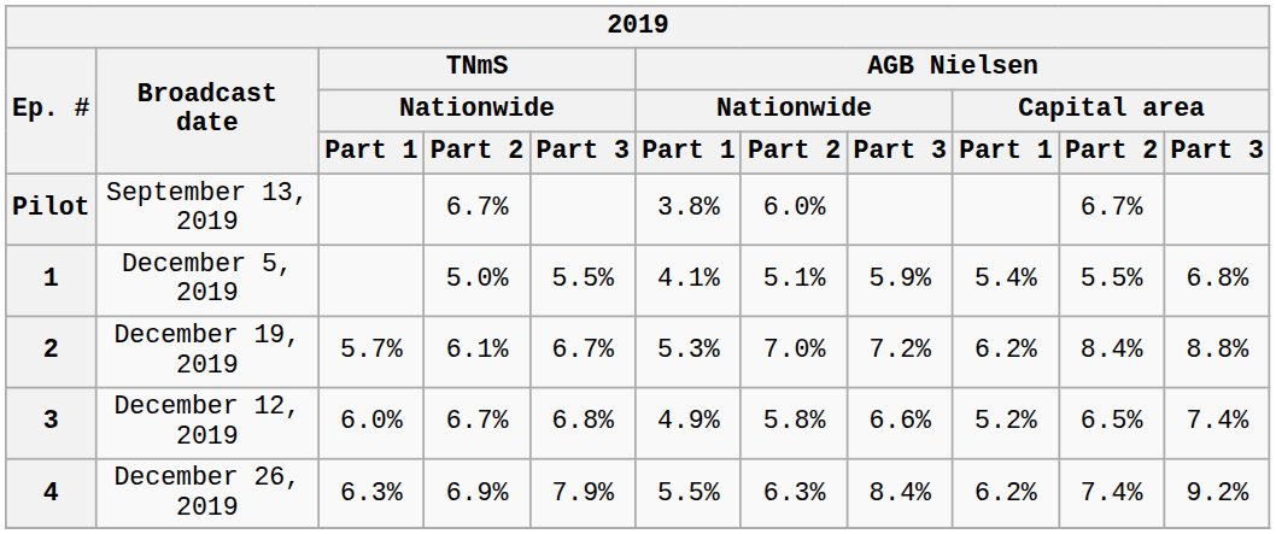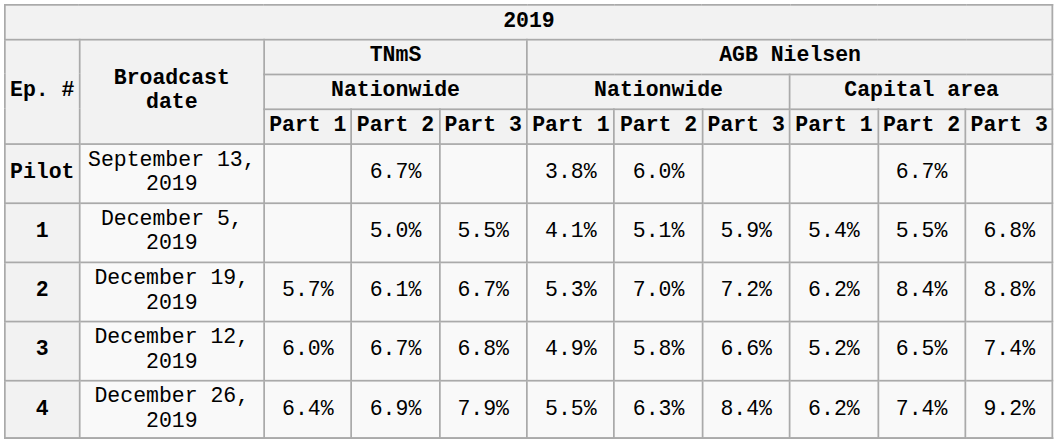4 | TNmS / Nationwide / Part 1: 6.3% -> 6.4%
